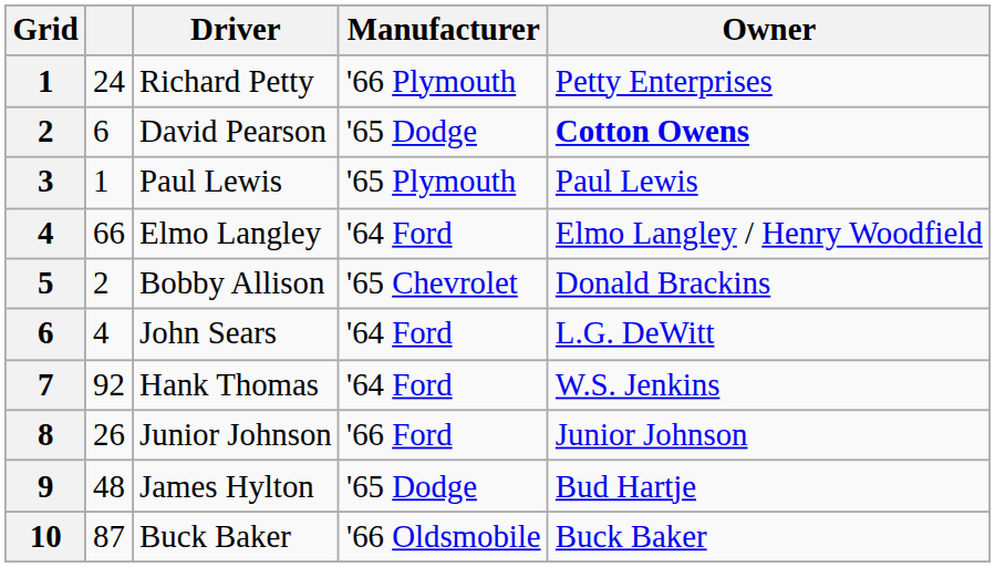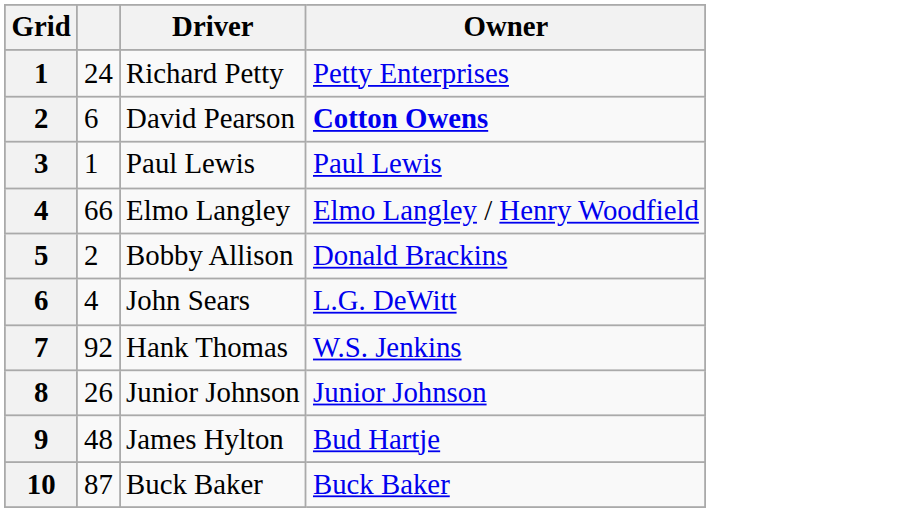- column: Manufacturer | '66 Plymouth | '65 Dodge | '65 Plymouth | '64 Ford | '65 Chevrolet | '64 Ford | '64 Ford | '66 Ford | '65 Dodge | '66 Oldsmobile
